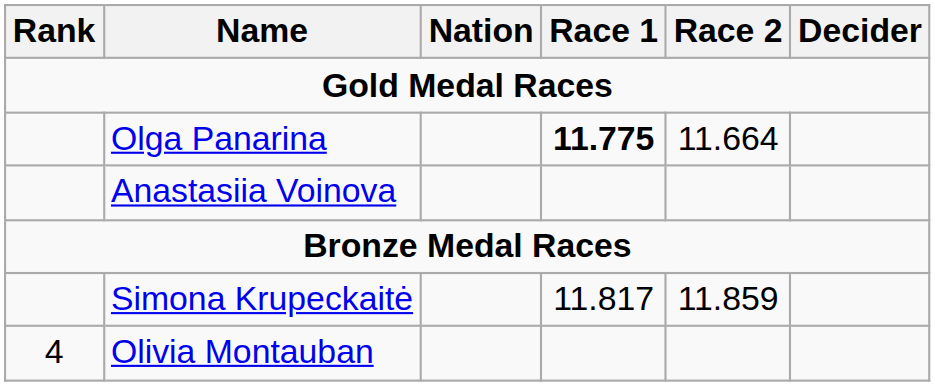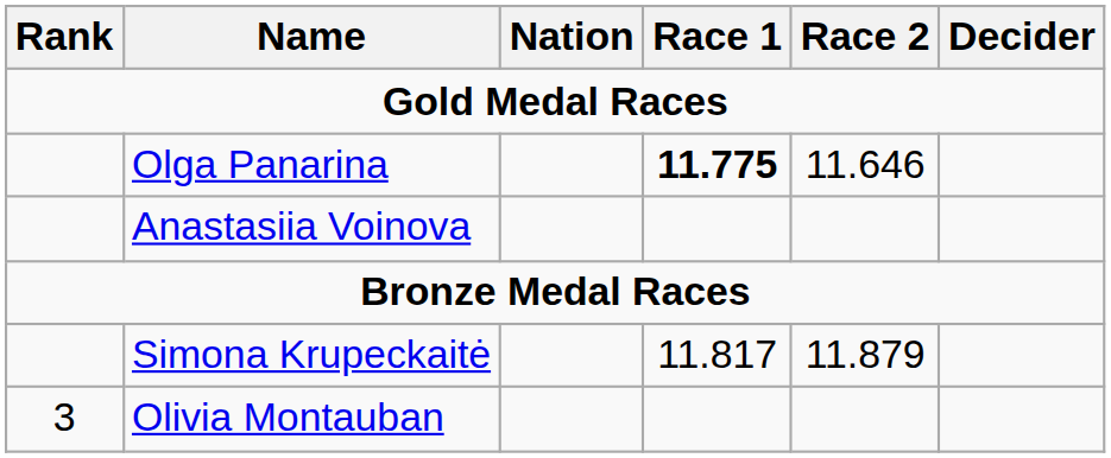Olga Panarina | Race 2: 11.664 -> 11.646
Simona Krupeckaitė | Race 2: 11.859 -> 11.879
Olivia Montauban | Rank: 4 -> 3
